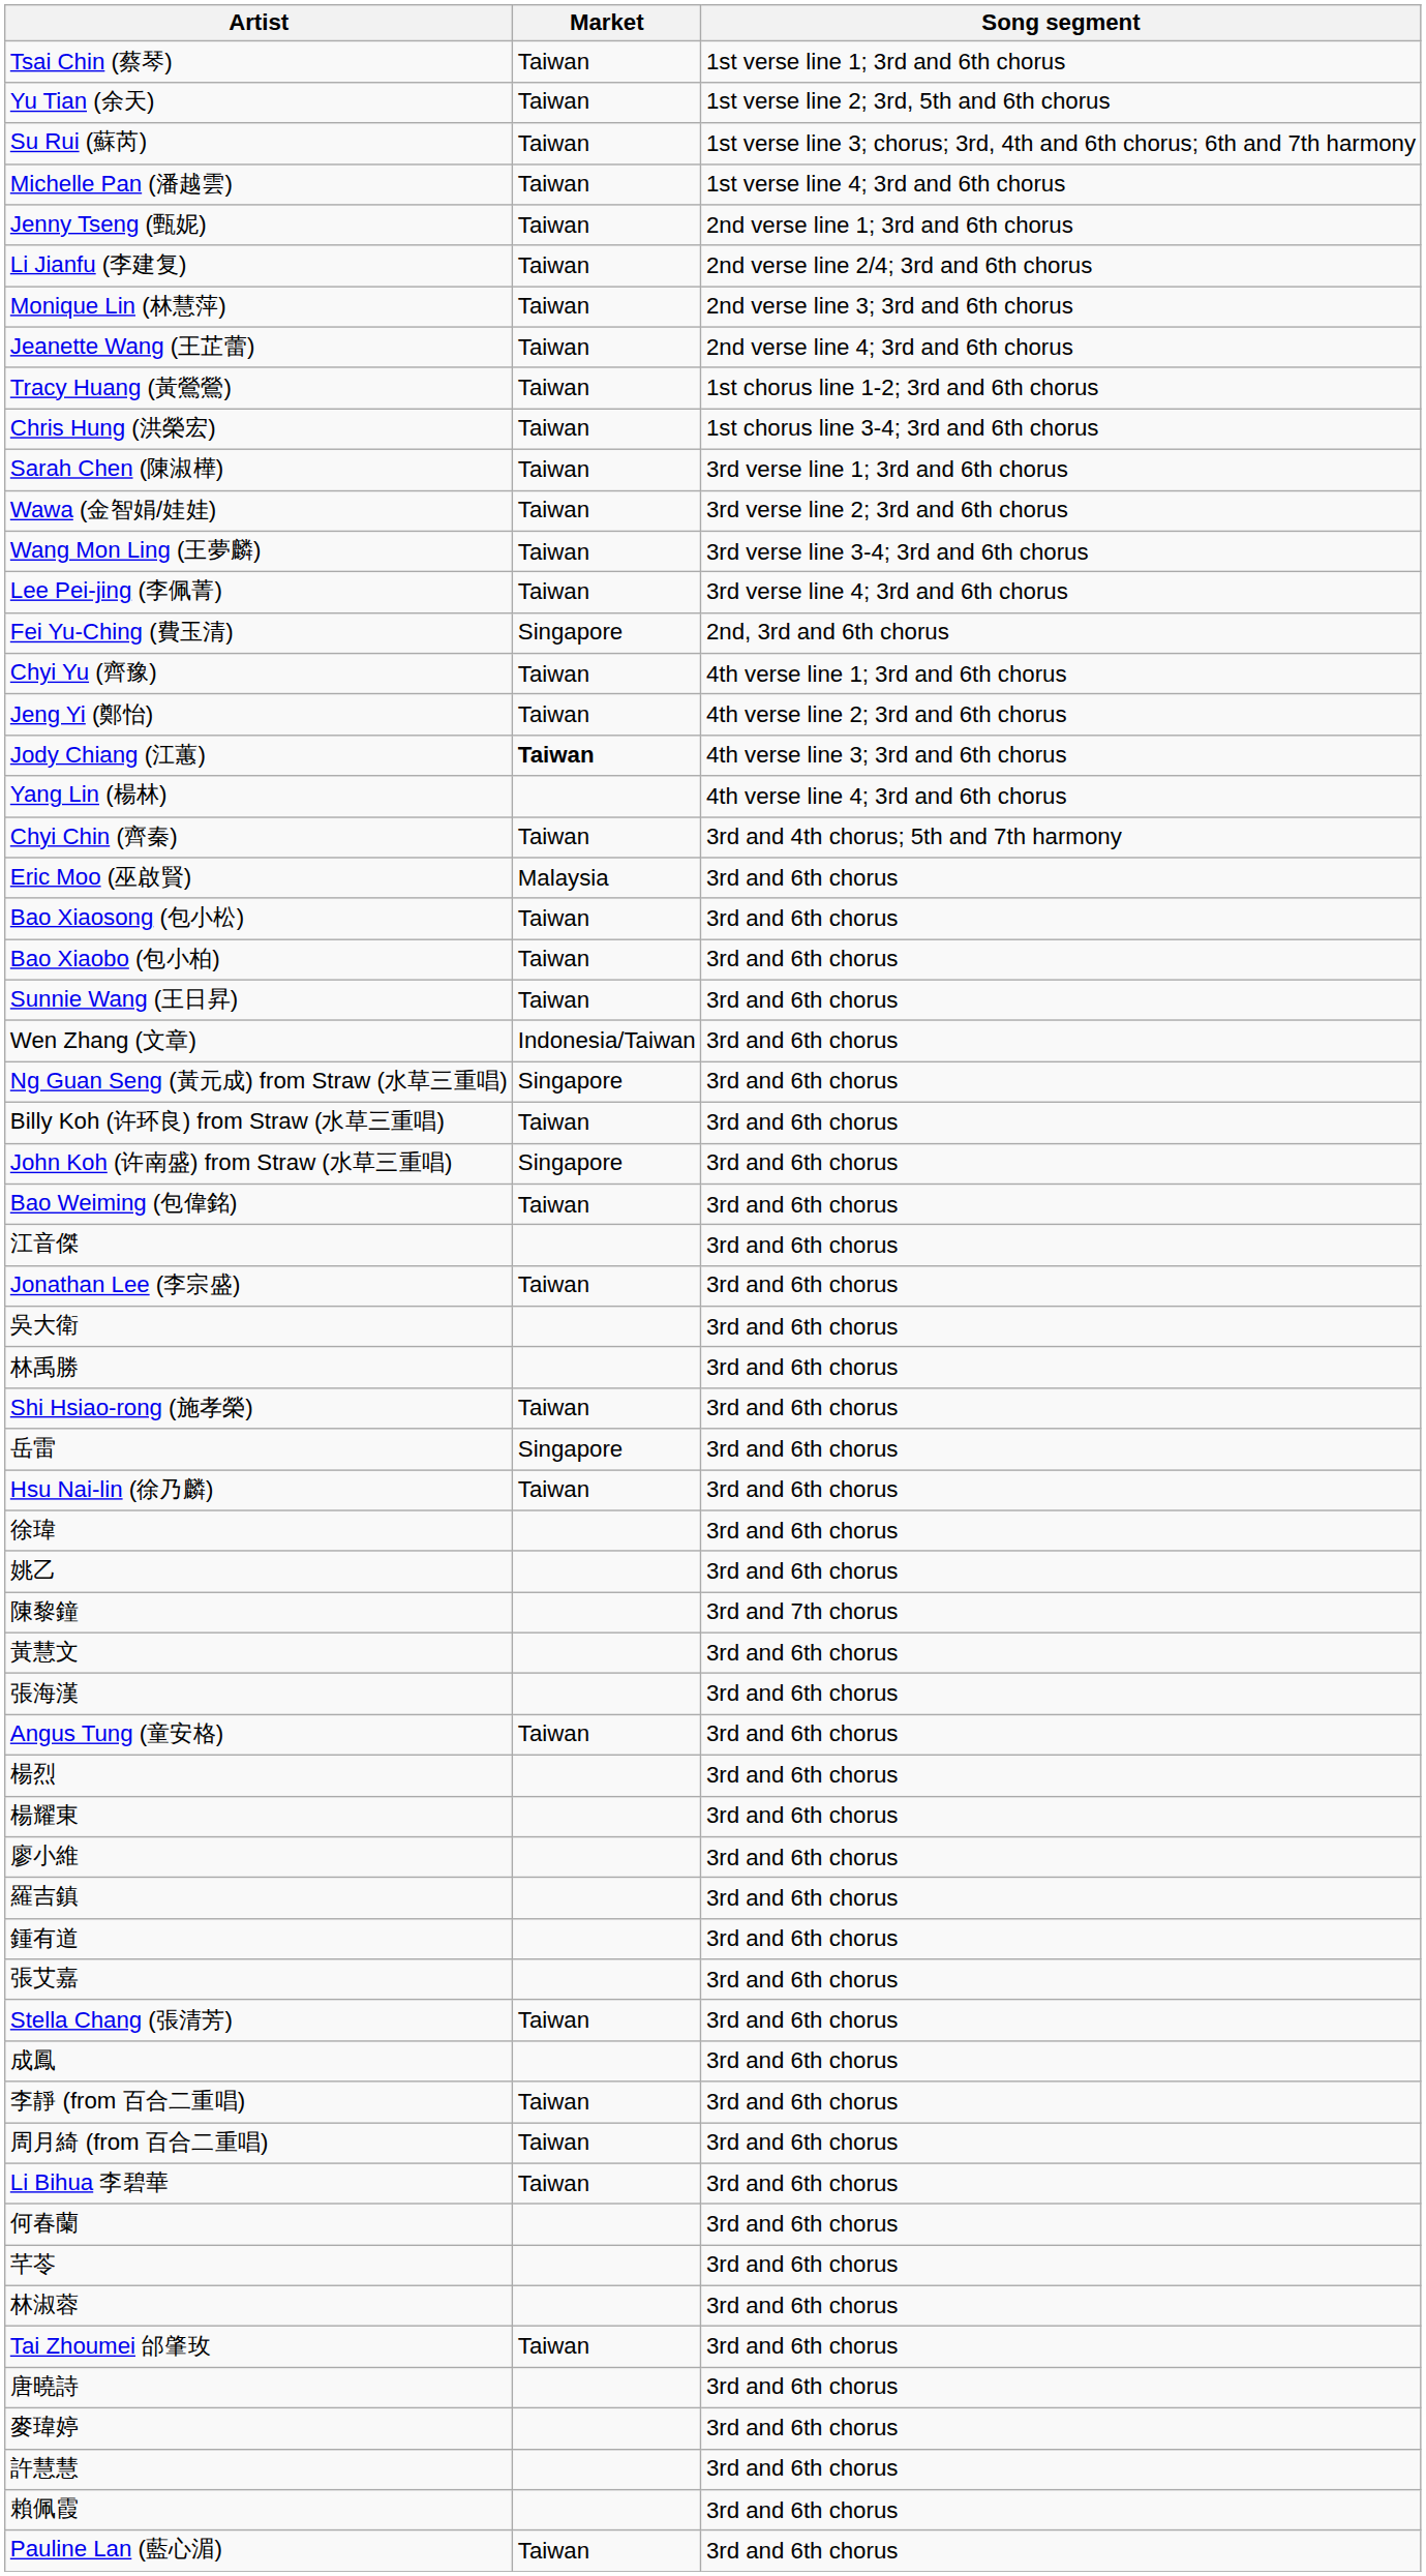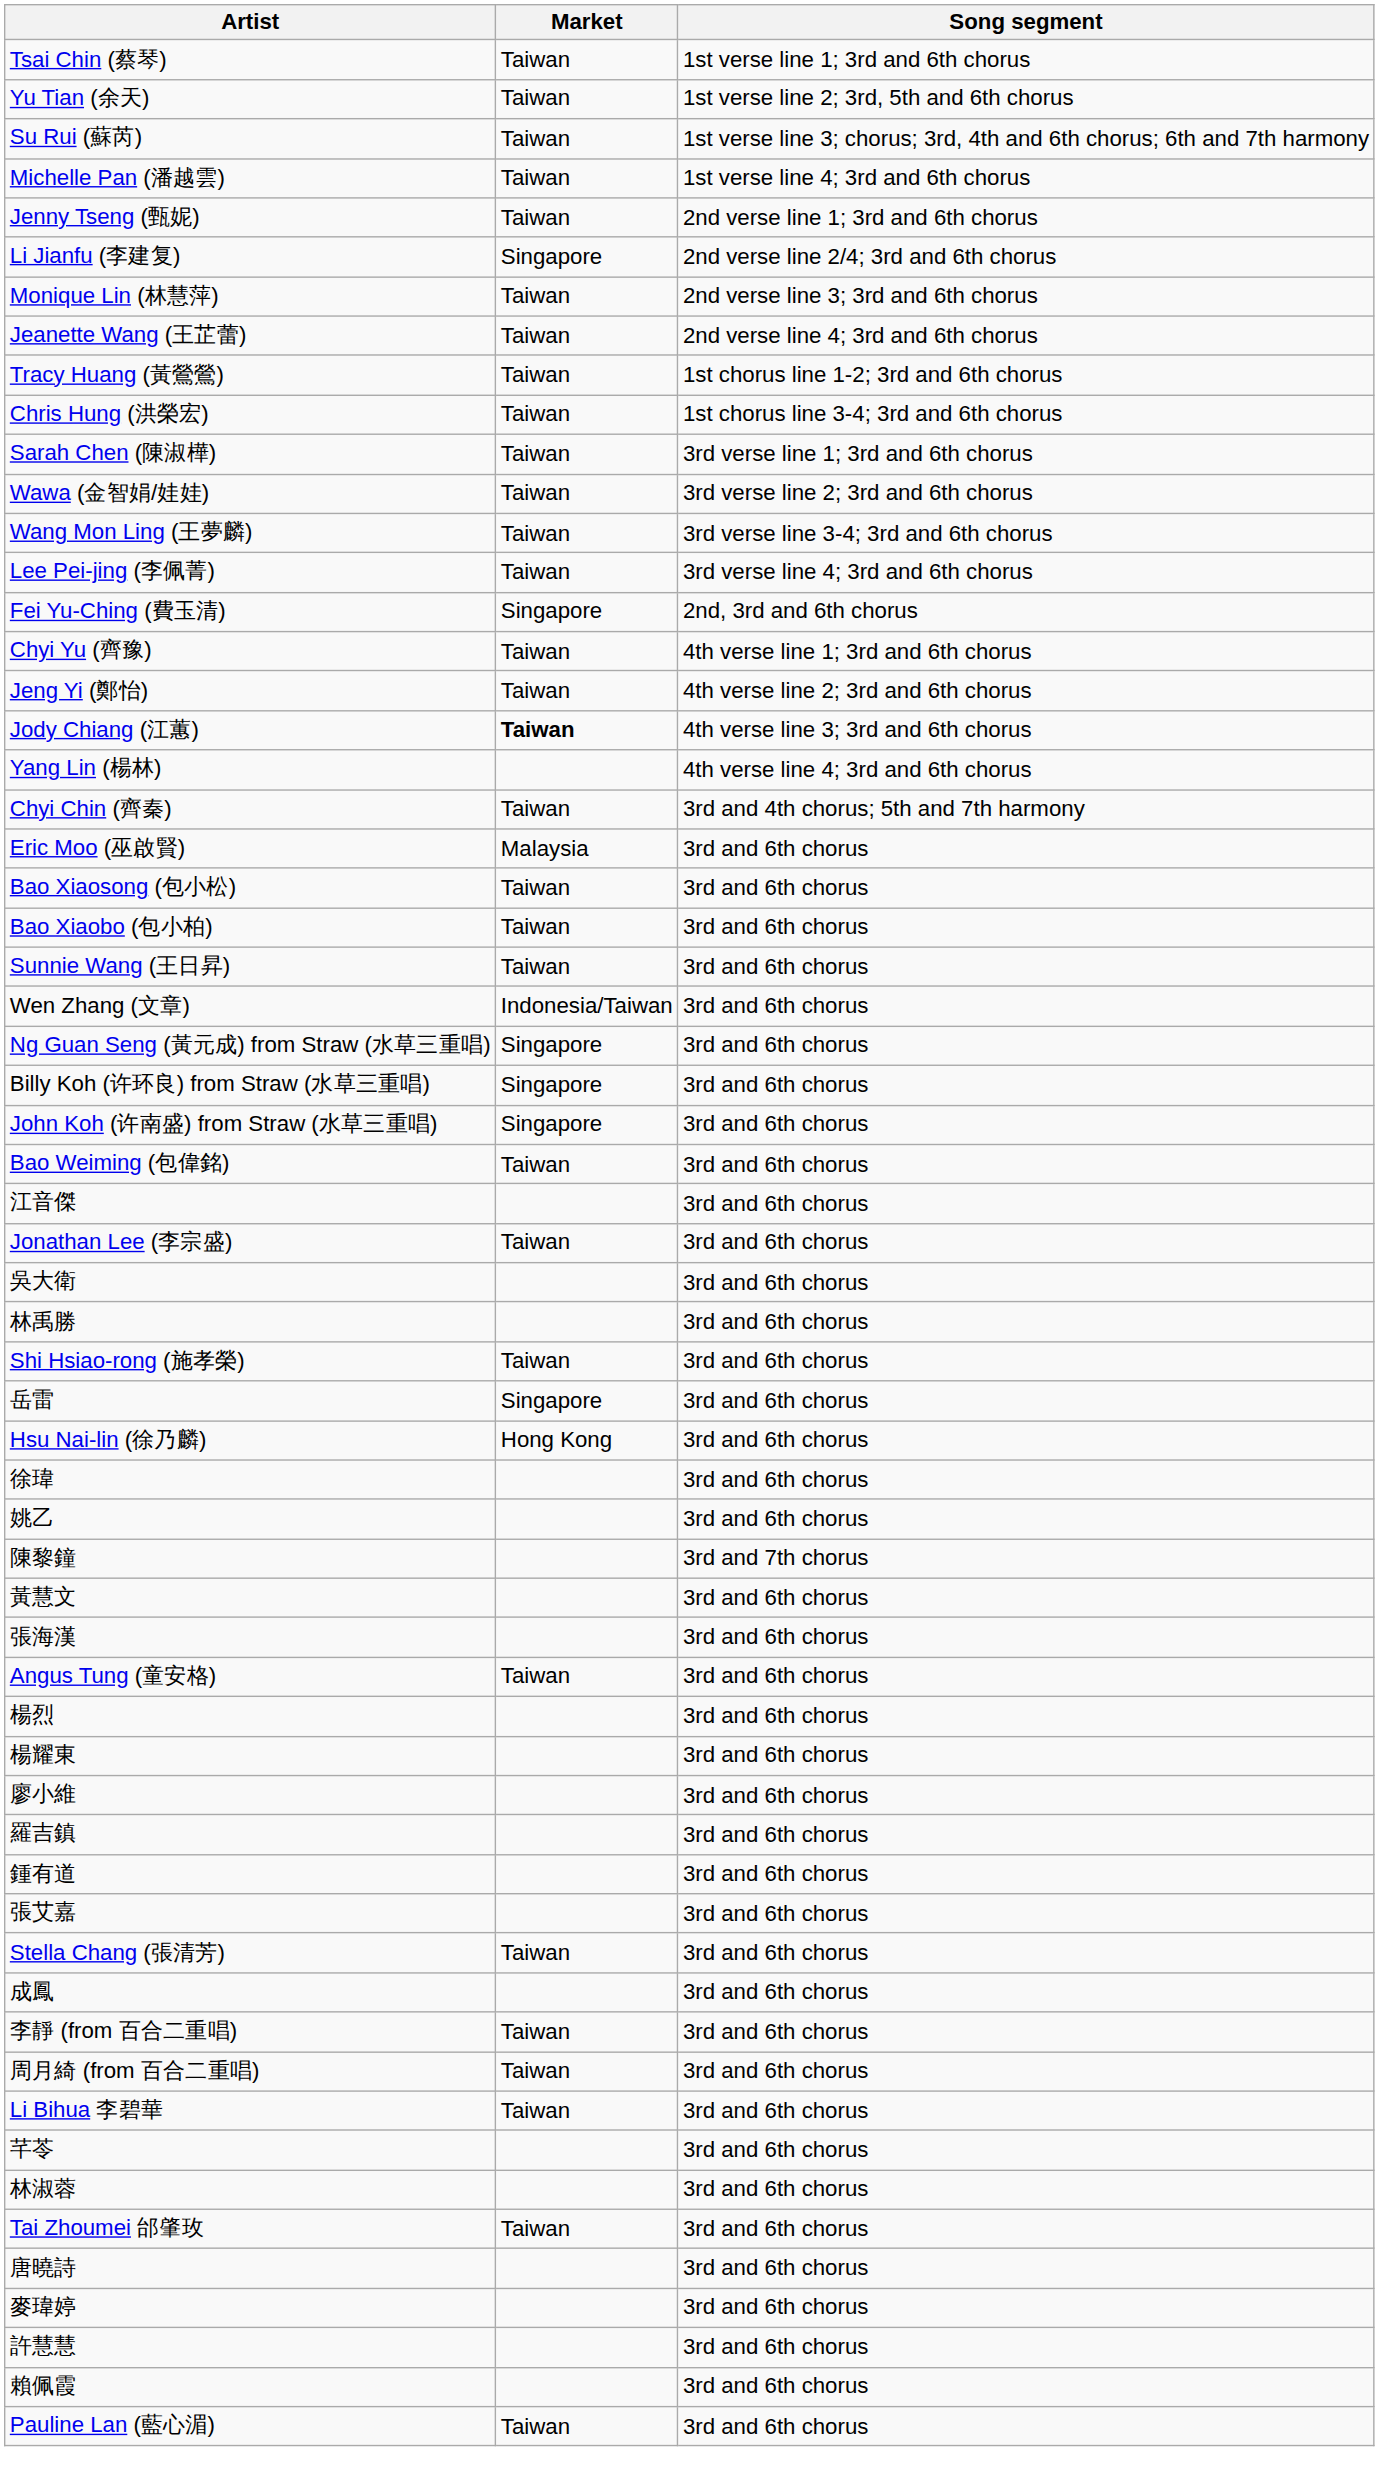Li Jianfu (李建复) | Market: Taiwan -> Singapore
Billy Koh (许环良) from Straw (水草三重唱) | Market: Taiwan -> Singapore
Hsu Nai-lin (徐乃麟) | Market: Taiwan -> Hong Kong
- row: 何春蘭 | 3rd and 6th chorus
